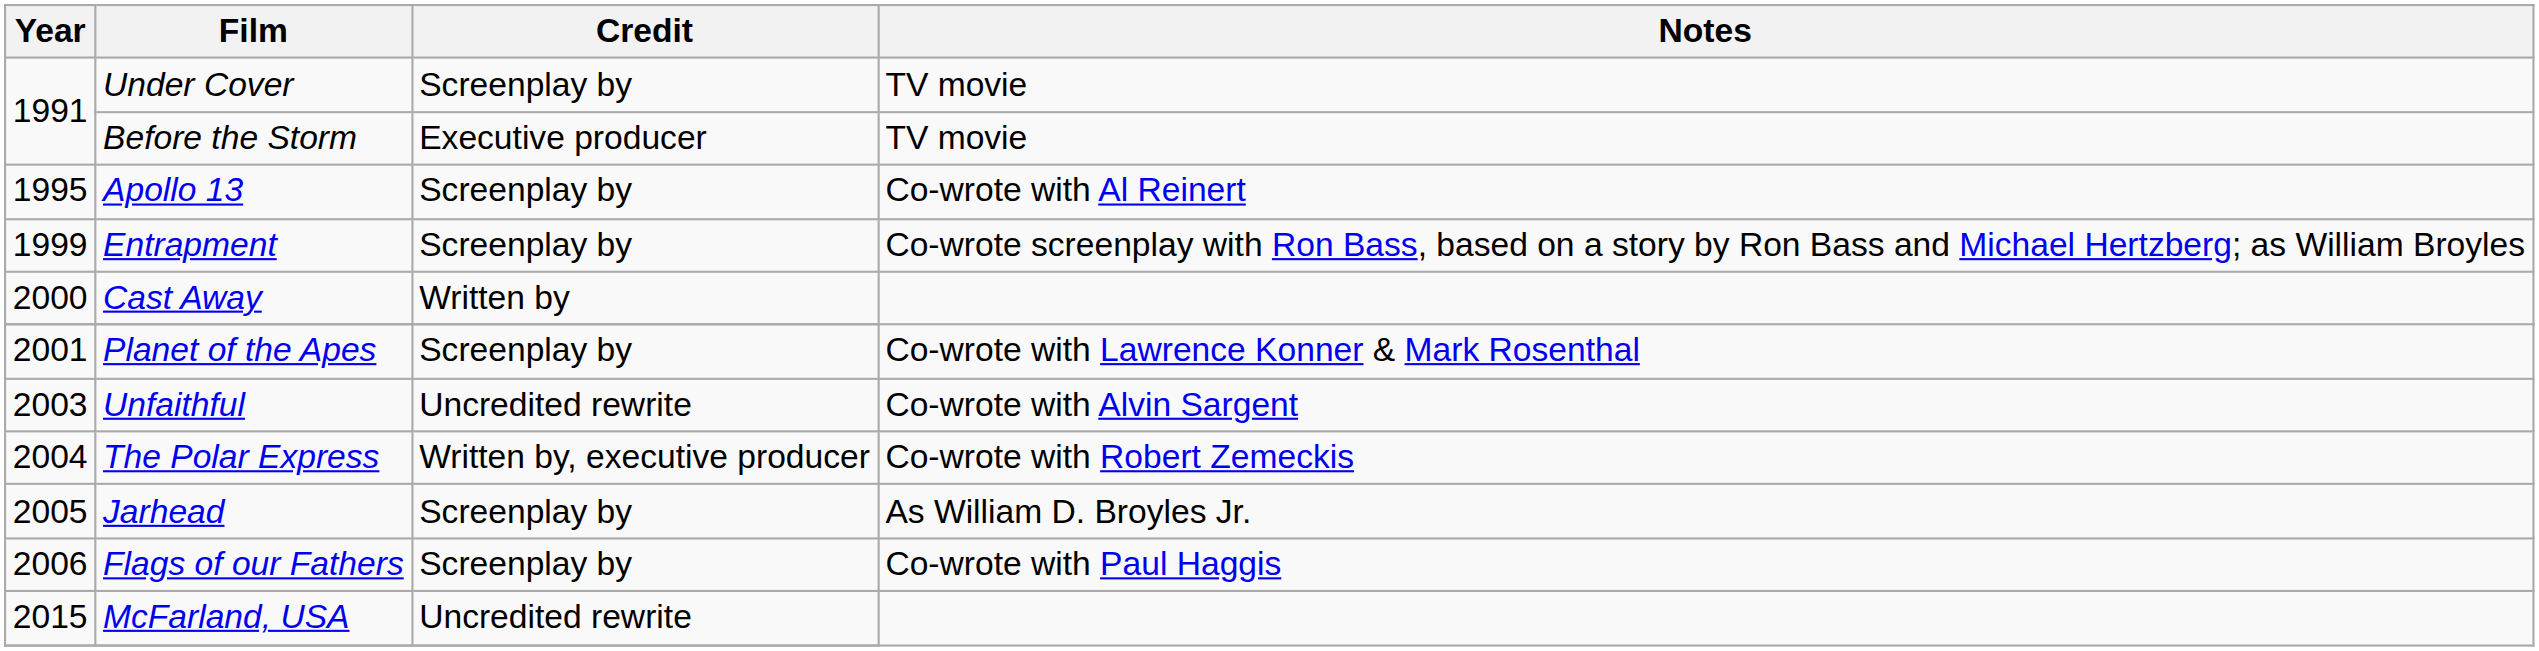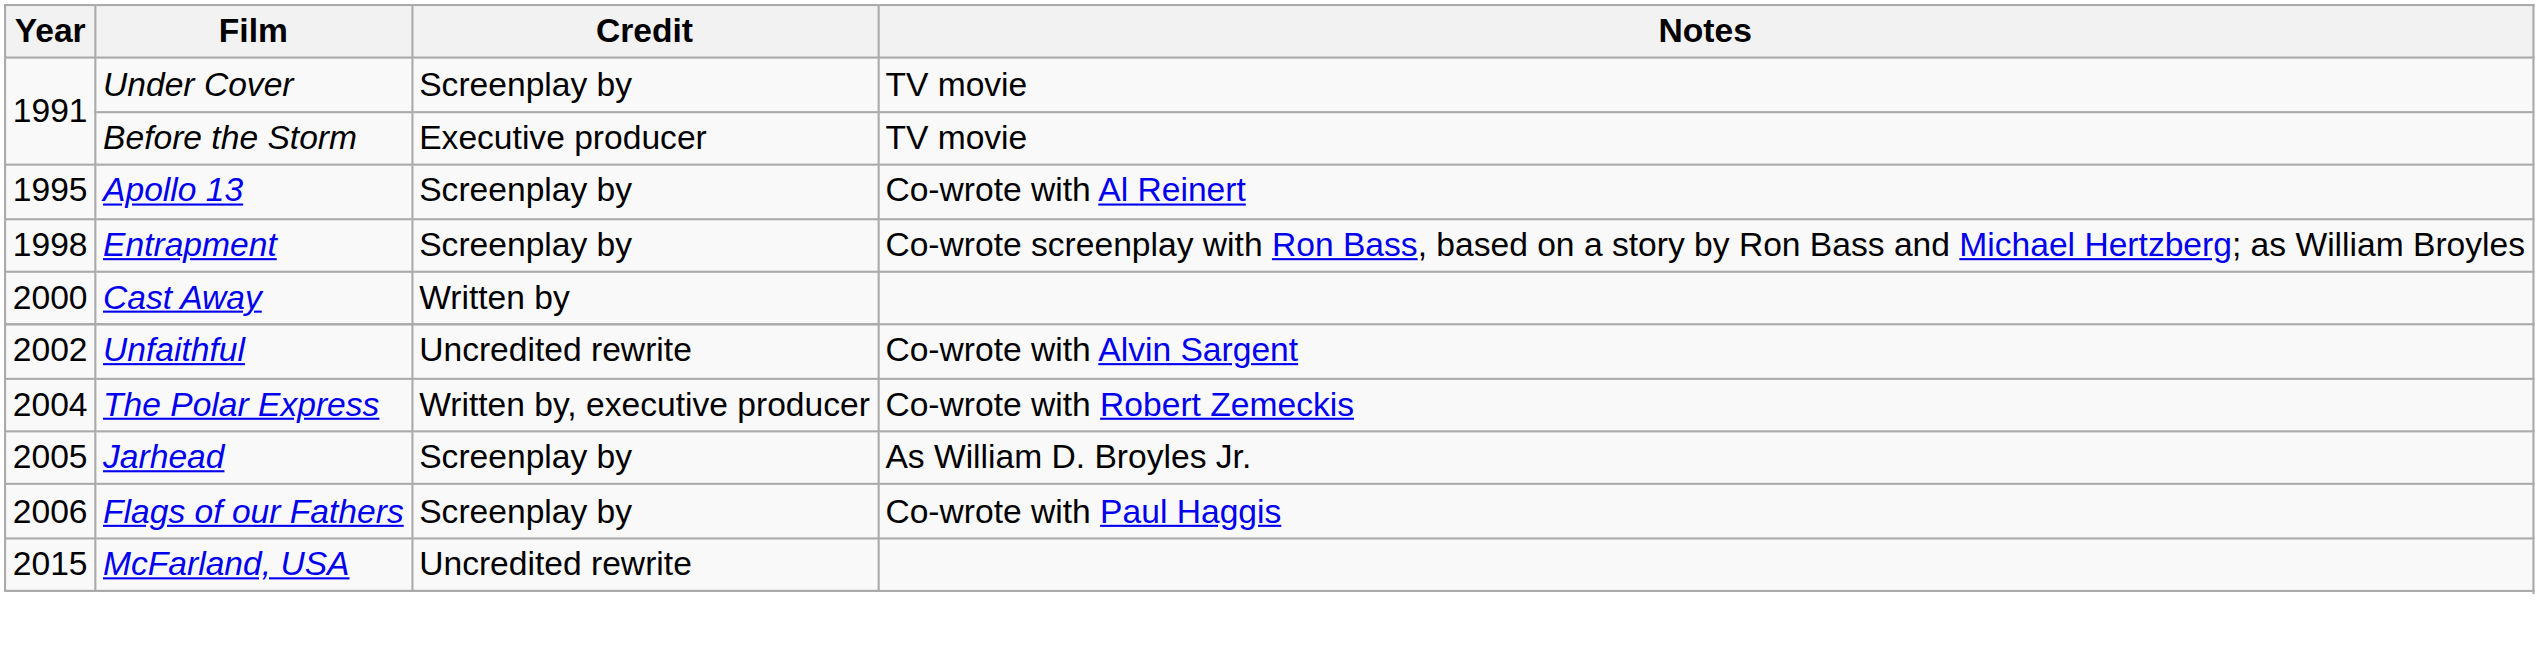Entrapment | Year: 1999 -> 1998
- row: 2001 | Planet of the Apes | Screenplay by | Co-wrote with Lawrence Konner & Mark Rosenthal
Unfaithful | Year: 2003 -> 2002
